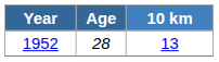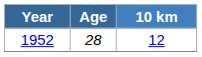1952 | 10 km: 13 -> 12
